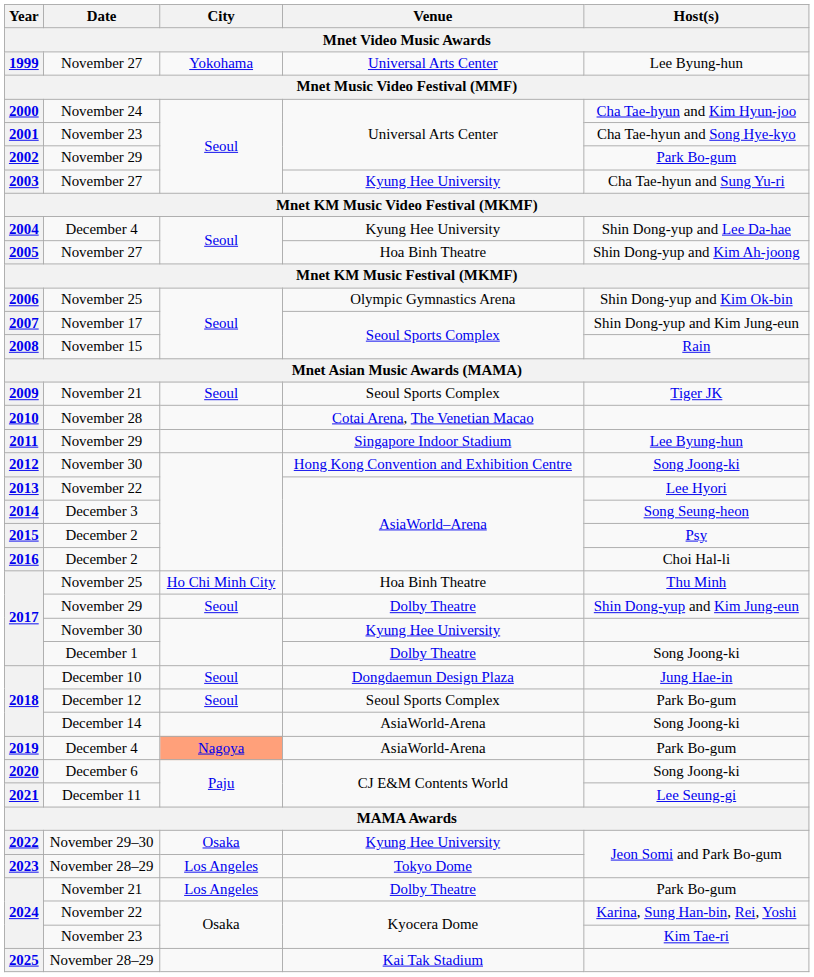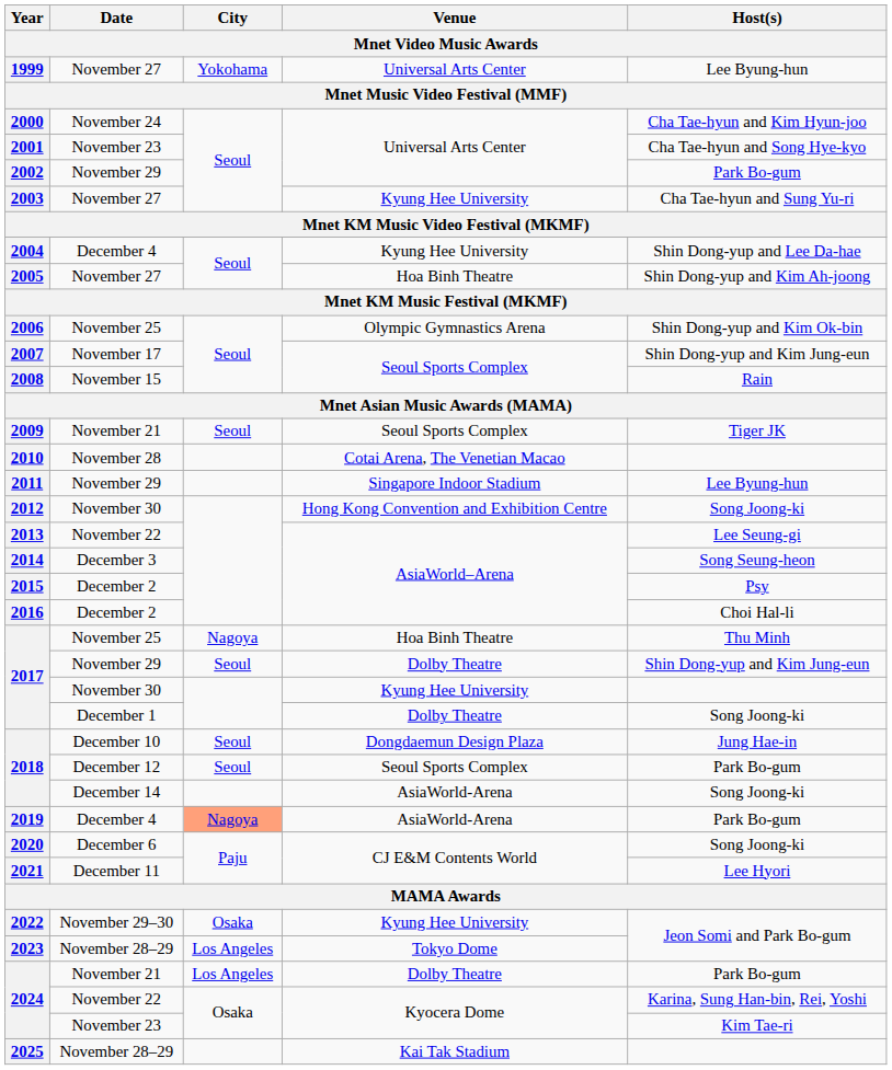2013 | Host(s): Lee Hyori -> Lee Seung-gi
2017 / November 25 | City: Ho Chi Minh City -> Nagoya
2021 | Host(s): Lee Seung-gi -> Lee Hyori
